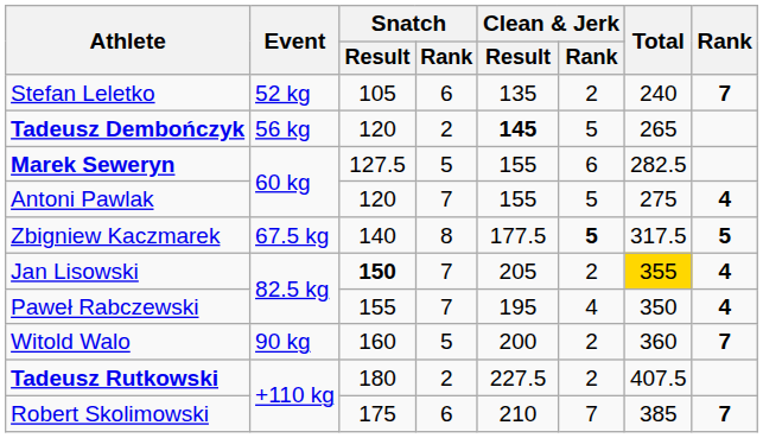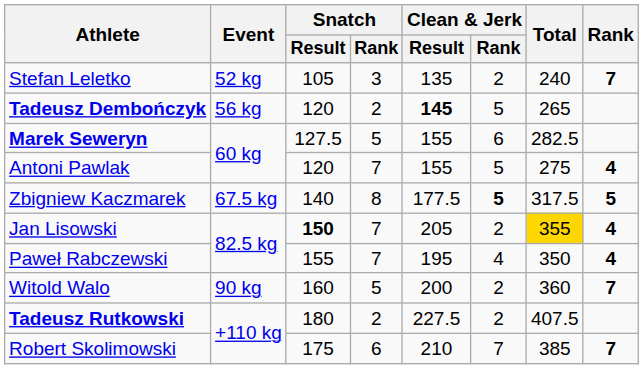Stefan Leletko | Snatch / Rank: 6 -> 3
